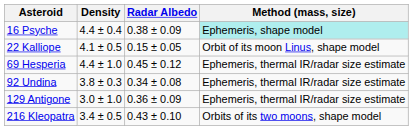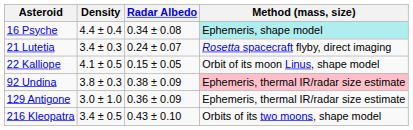16 Psyche | Radar Albedo: 0.38 ± 0.09 -> 0.34 ± 0.08
+ row: 21 Lutetia | 3.4 ± 0.3 | 0.24 ± 0.07 | Rosetta spacecraft flyby, direct imaging
- row: 69 Hesperia | 4.4 ± 1.0 | 0.45 ± 0.12 | Ephemeris, thermal IR/radar size estimate
92 Undina | Radar Albedo: 0.34 ± 0.08 -> 0.38 ± 0.09
92 Undina | Method (mass, size): no background -> pink background
